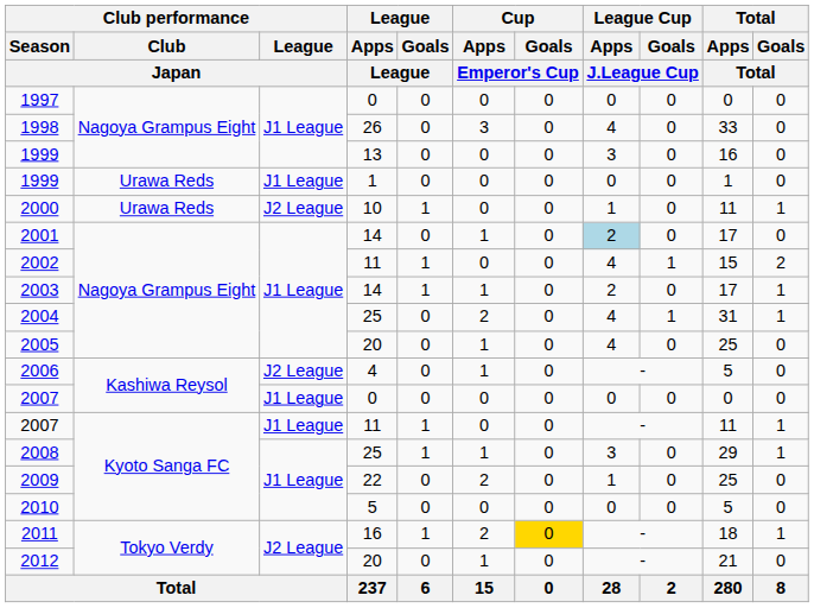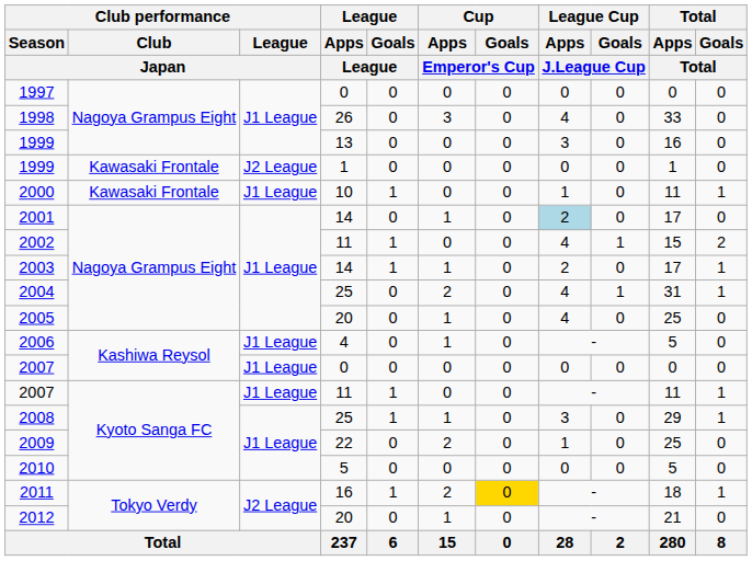1999 / 1 | Club performance / Club / Japan: Urawa Reds -> Kawasaki Frontale
1999 / 1 | Club performance / League / Japan: J1 League -> J2 League
2000 | Club performance / Club / Japan: Urawa Reds -> Kawasaki Frontale
2000 | Club performance / League / Japan: J2 League -> J1 League
2006 | Club performance / League / Japan: J2 League -> J1 League
